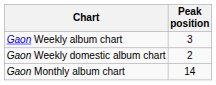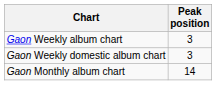Gaon Weekly domestic album chart | Peak position: 2 -> 3
